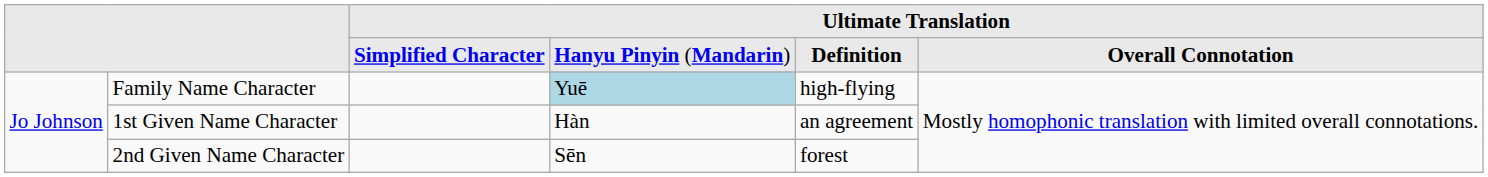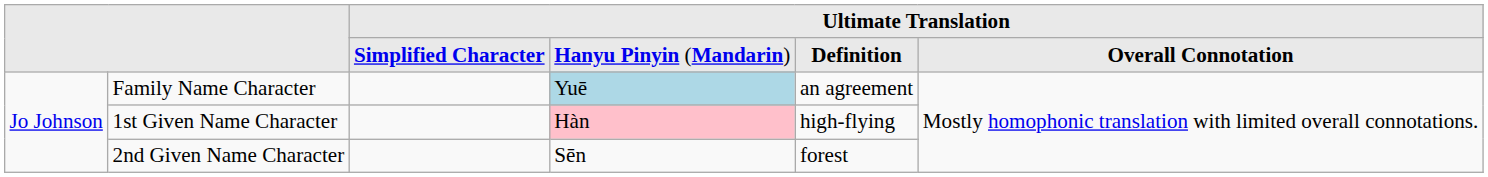Family Name Character | column 5: high-flying -> an agreement
1st Given Name Character | column 4: no background -> pink background
1st Given Name Character | column 5: an agreement -> high-flying
